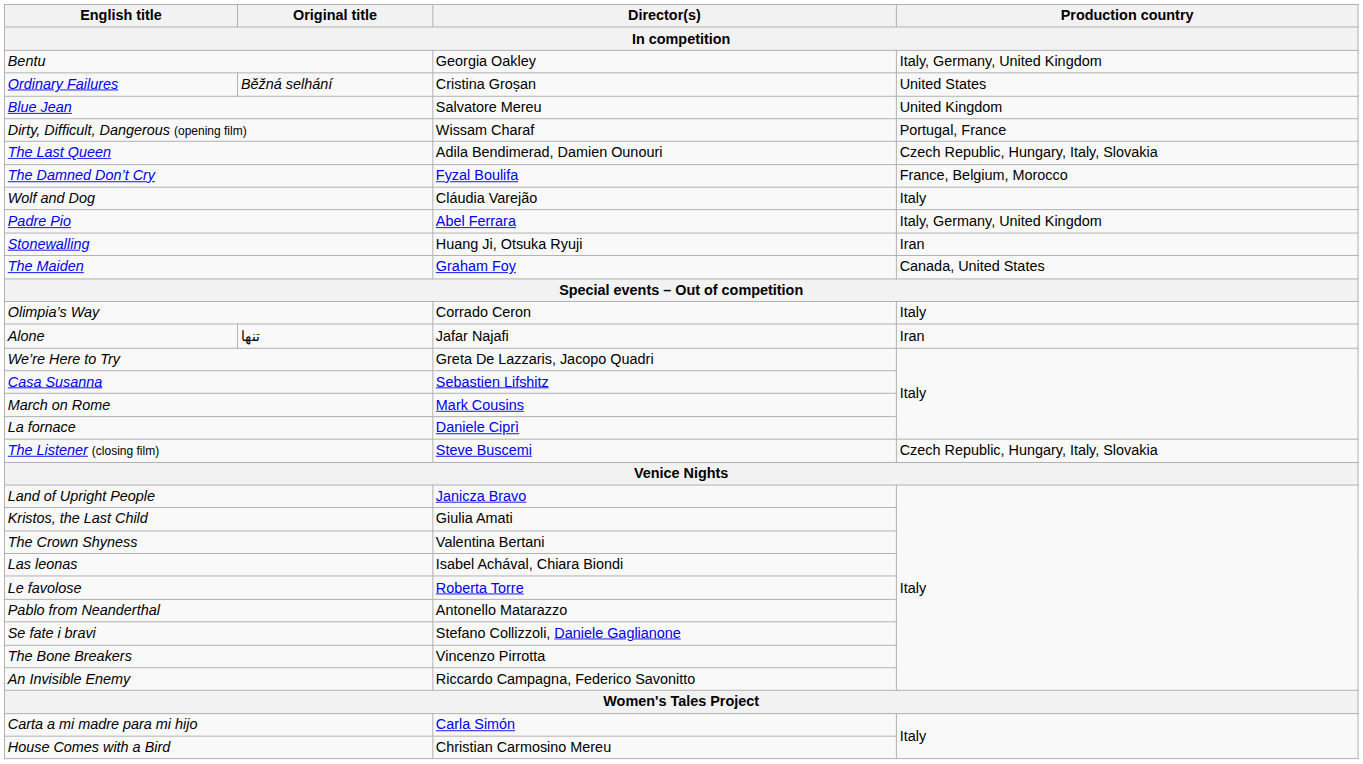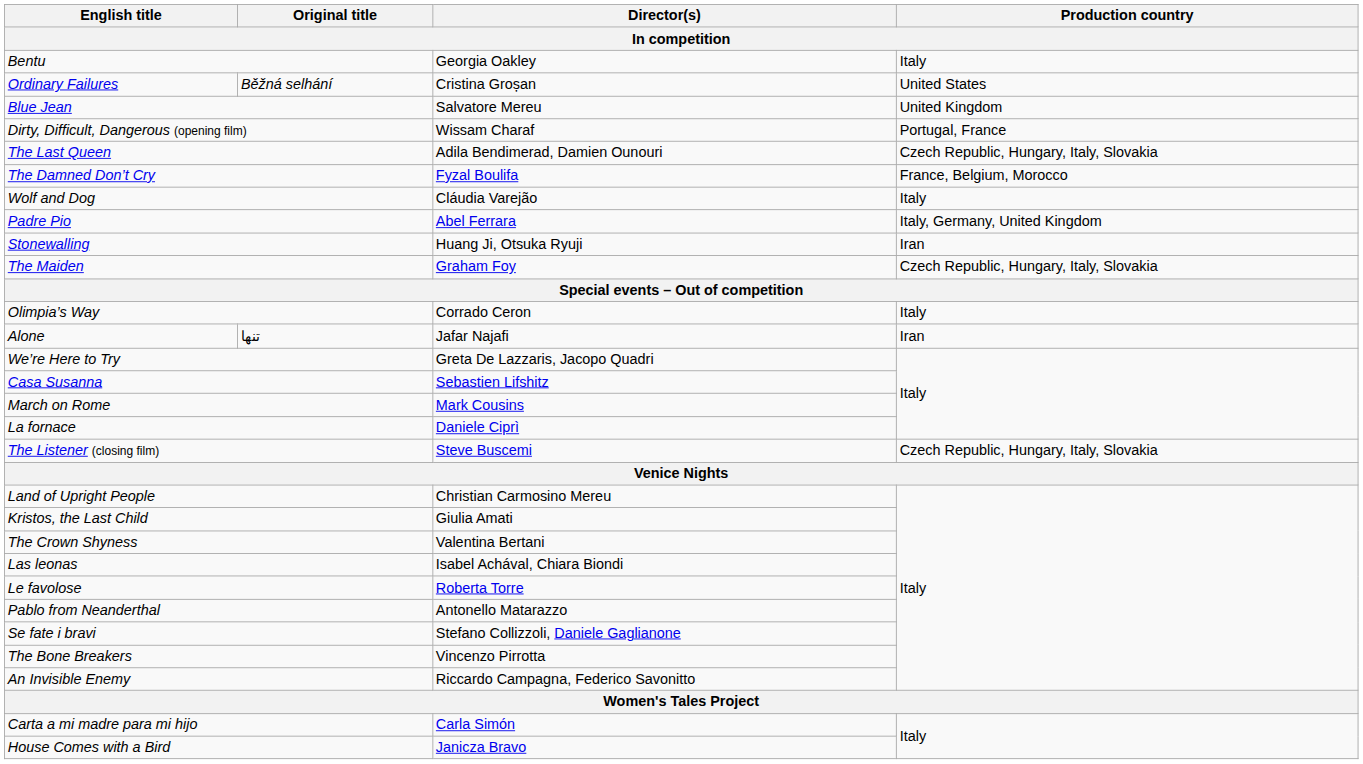Bentu | Production country: Italy, Germany, United Kingdom -> Italy
The Maiden | Production country: Canada, United States -> Czech Republic, Hungary, Italy, Slovakia
Land of Upright People | Director(s): Janicza Bravo -> Christian Carmosino Mereu
House Comes with a Bird | Director(s): Christian Carmosino Mereu -> Janicza Bravo
